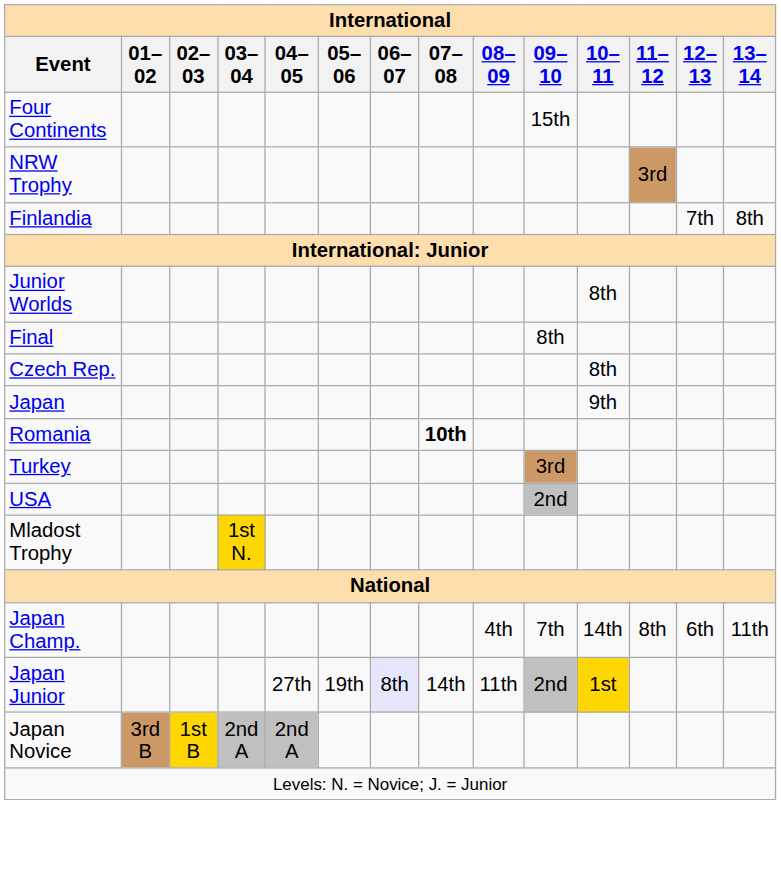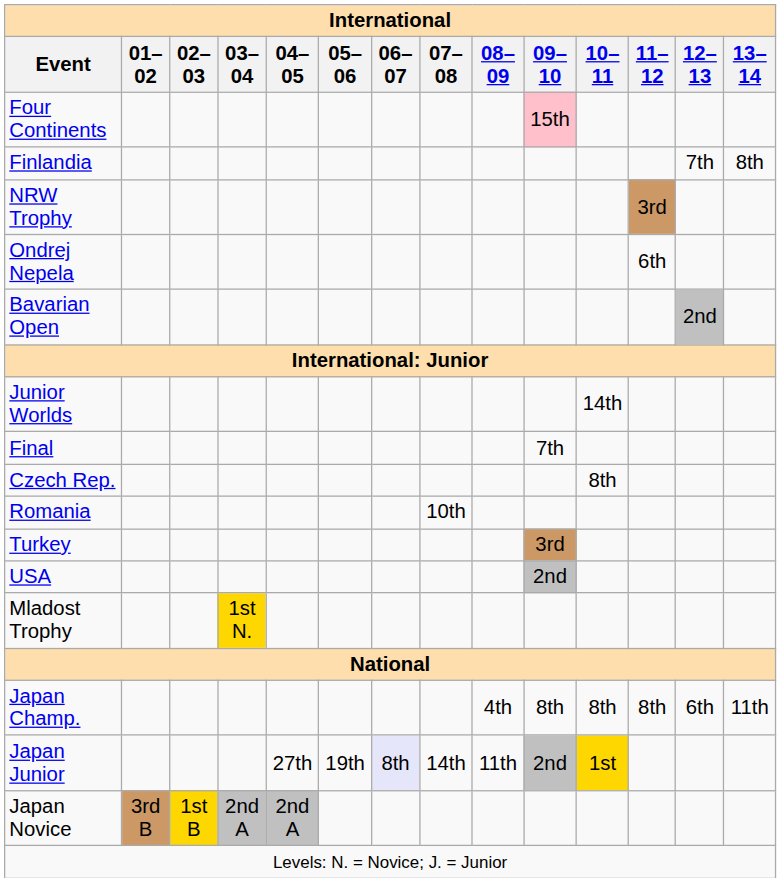Four Continents | 09–10: no background -> pink background
rows swapped: Finlandia <-> NRW Trophy
+ row: Ondrej Nepela | 6th
+ row: Bavarian Open | 2nd
Junior Worlds | 10–11: 8th -> 14th
Final | 09–10: 8th -> 7th
- row: Japan | 9th
Romania | 07–08: bold -> normal
Japan Champ. | 09–10: 7th -> 8th
Japan Champ. | 10–11: 14th -> 8th
